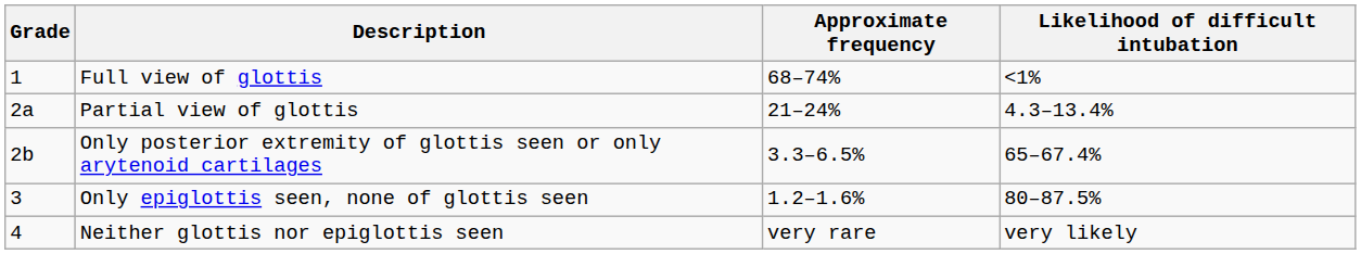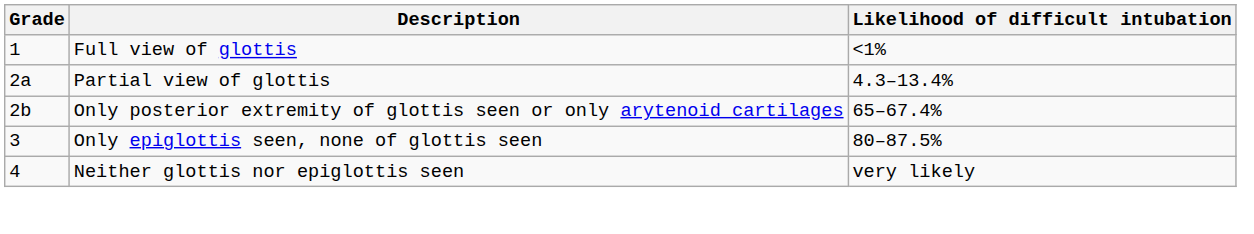- column: Approximate frequency | 68–74% | 21–24% | 3.3–6.5% | 1.2–1.6% | very rare
